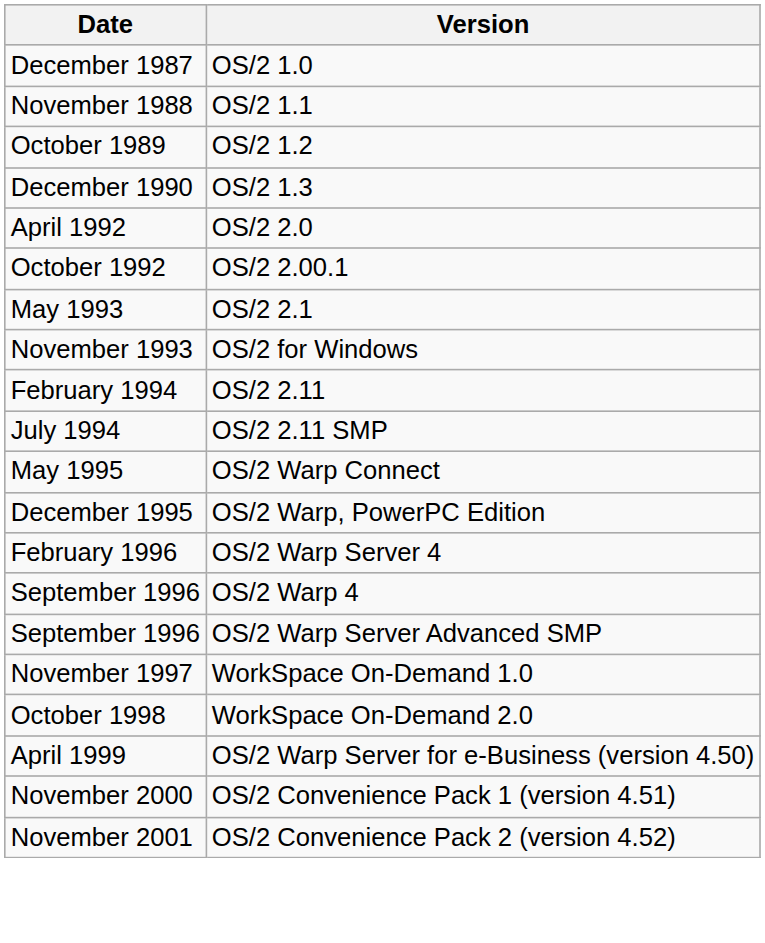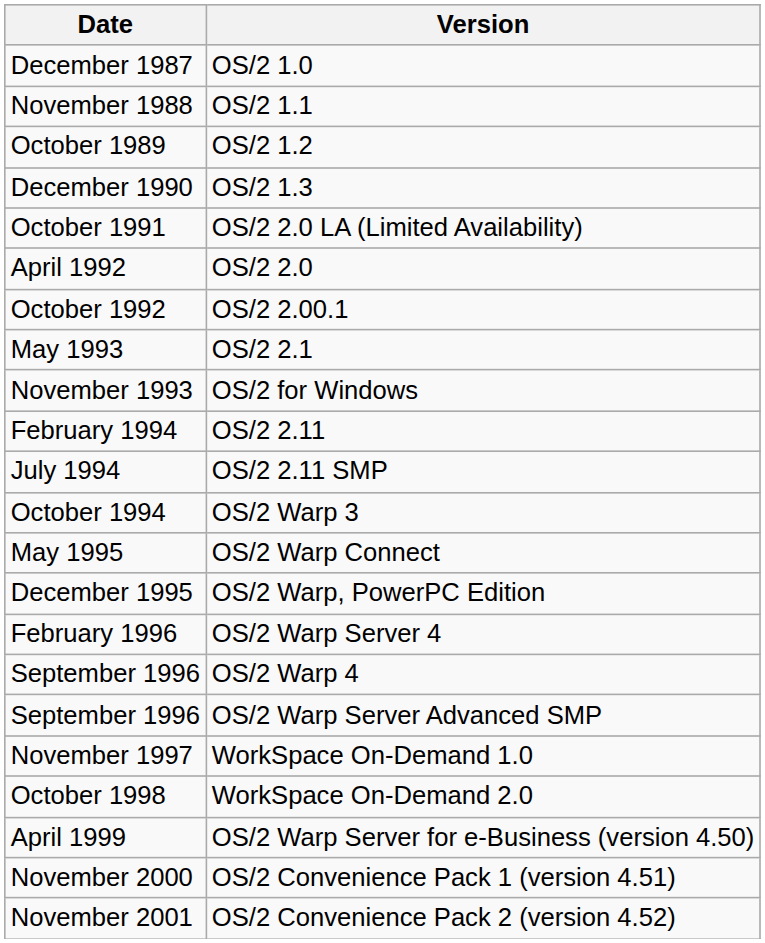+ row: October 1991 | OS/2 2.0 LA (Limited Availability)
+ row: October 1994 | OS/2 Warp 3
